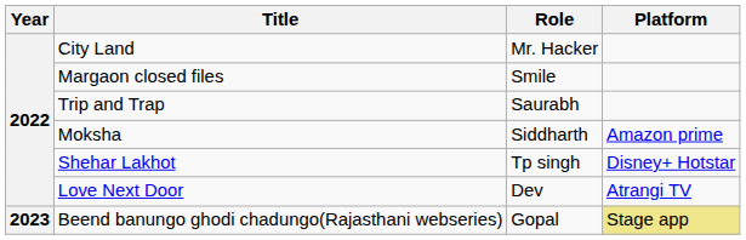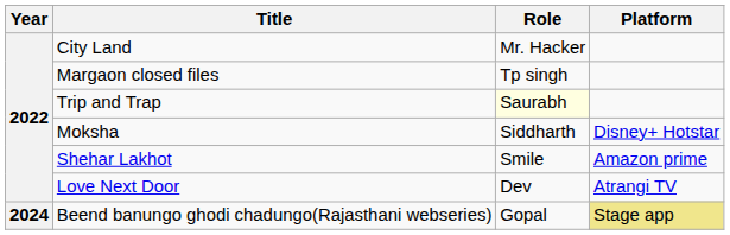Margaon closed files | Role: Smile -> Tp singh
Trip and Trap | Role: no background -> lightyellow background
Moksha | Platform: Amazon prime -> Disney+ Hotstar
Shehar Lakhot | Role: Tp singh -> Smile
Shehar Lakhot | Platform: Disney+ Hotstar -> Amazon prime
Beend banungo ghodi chadungo(Rajasthani webseries) | Year: 2023 -> 2024
